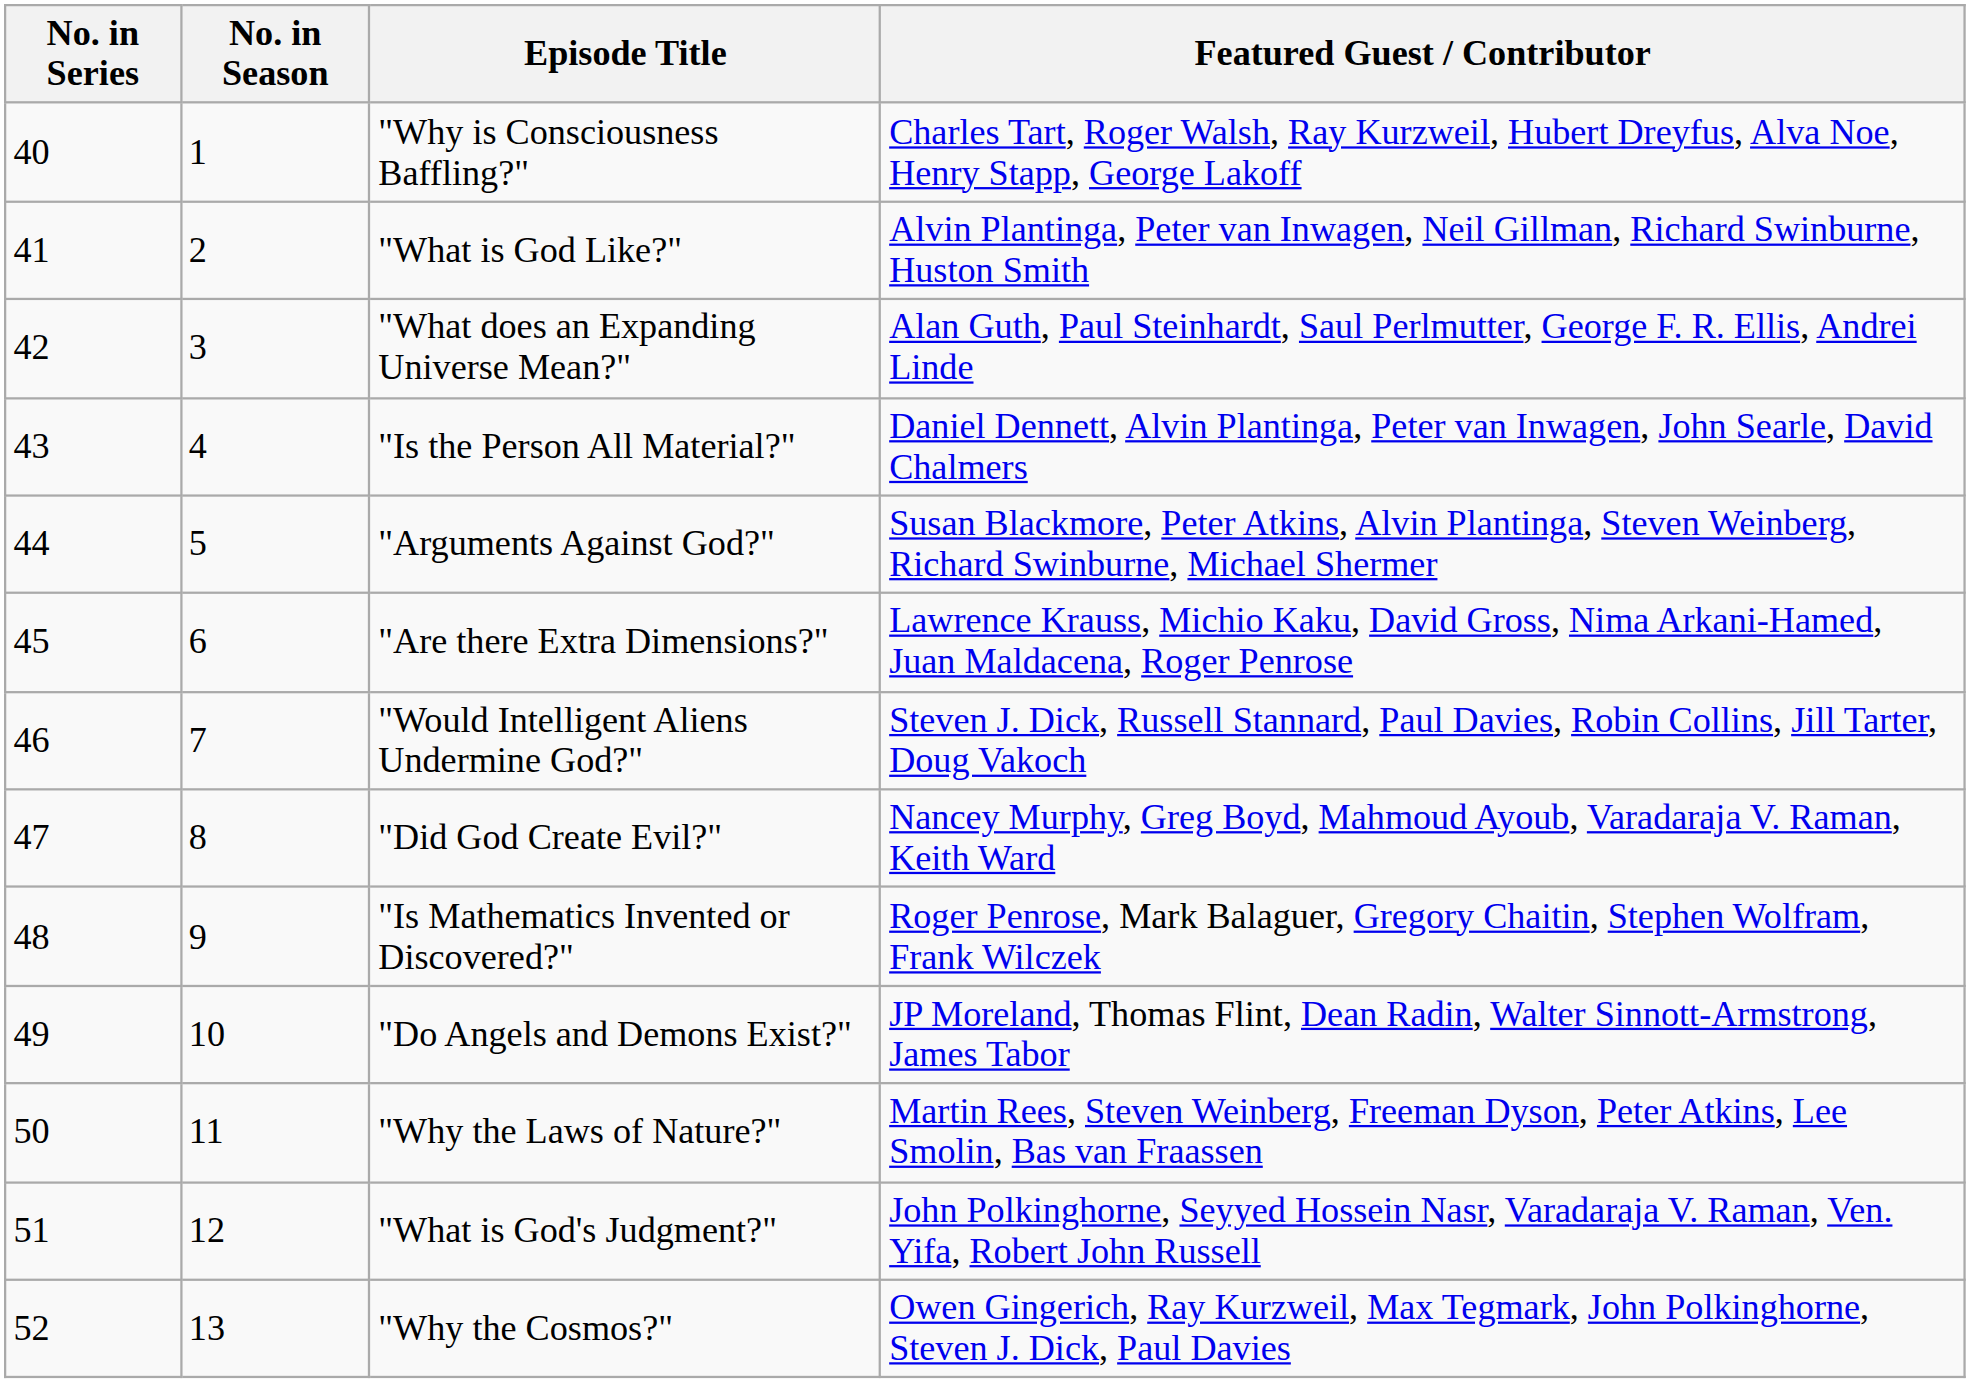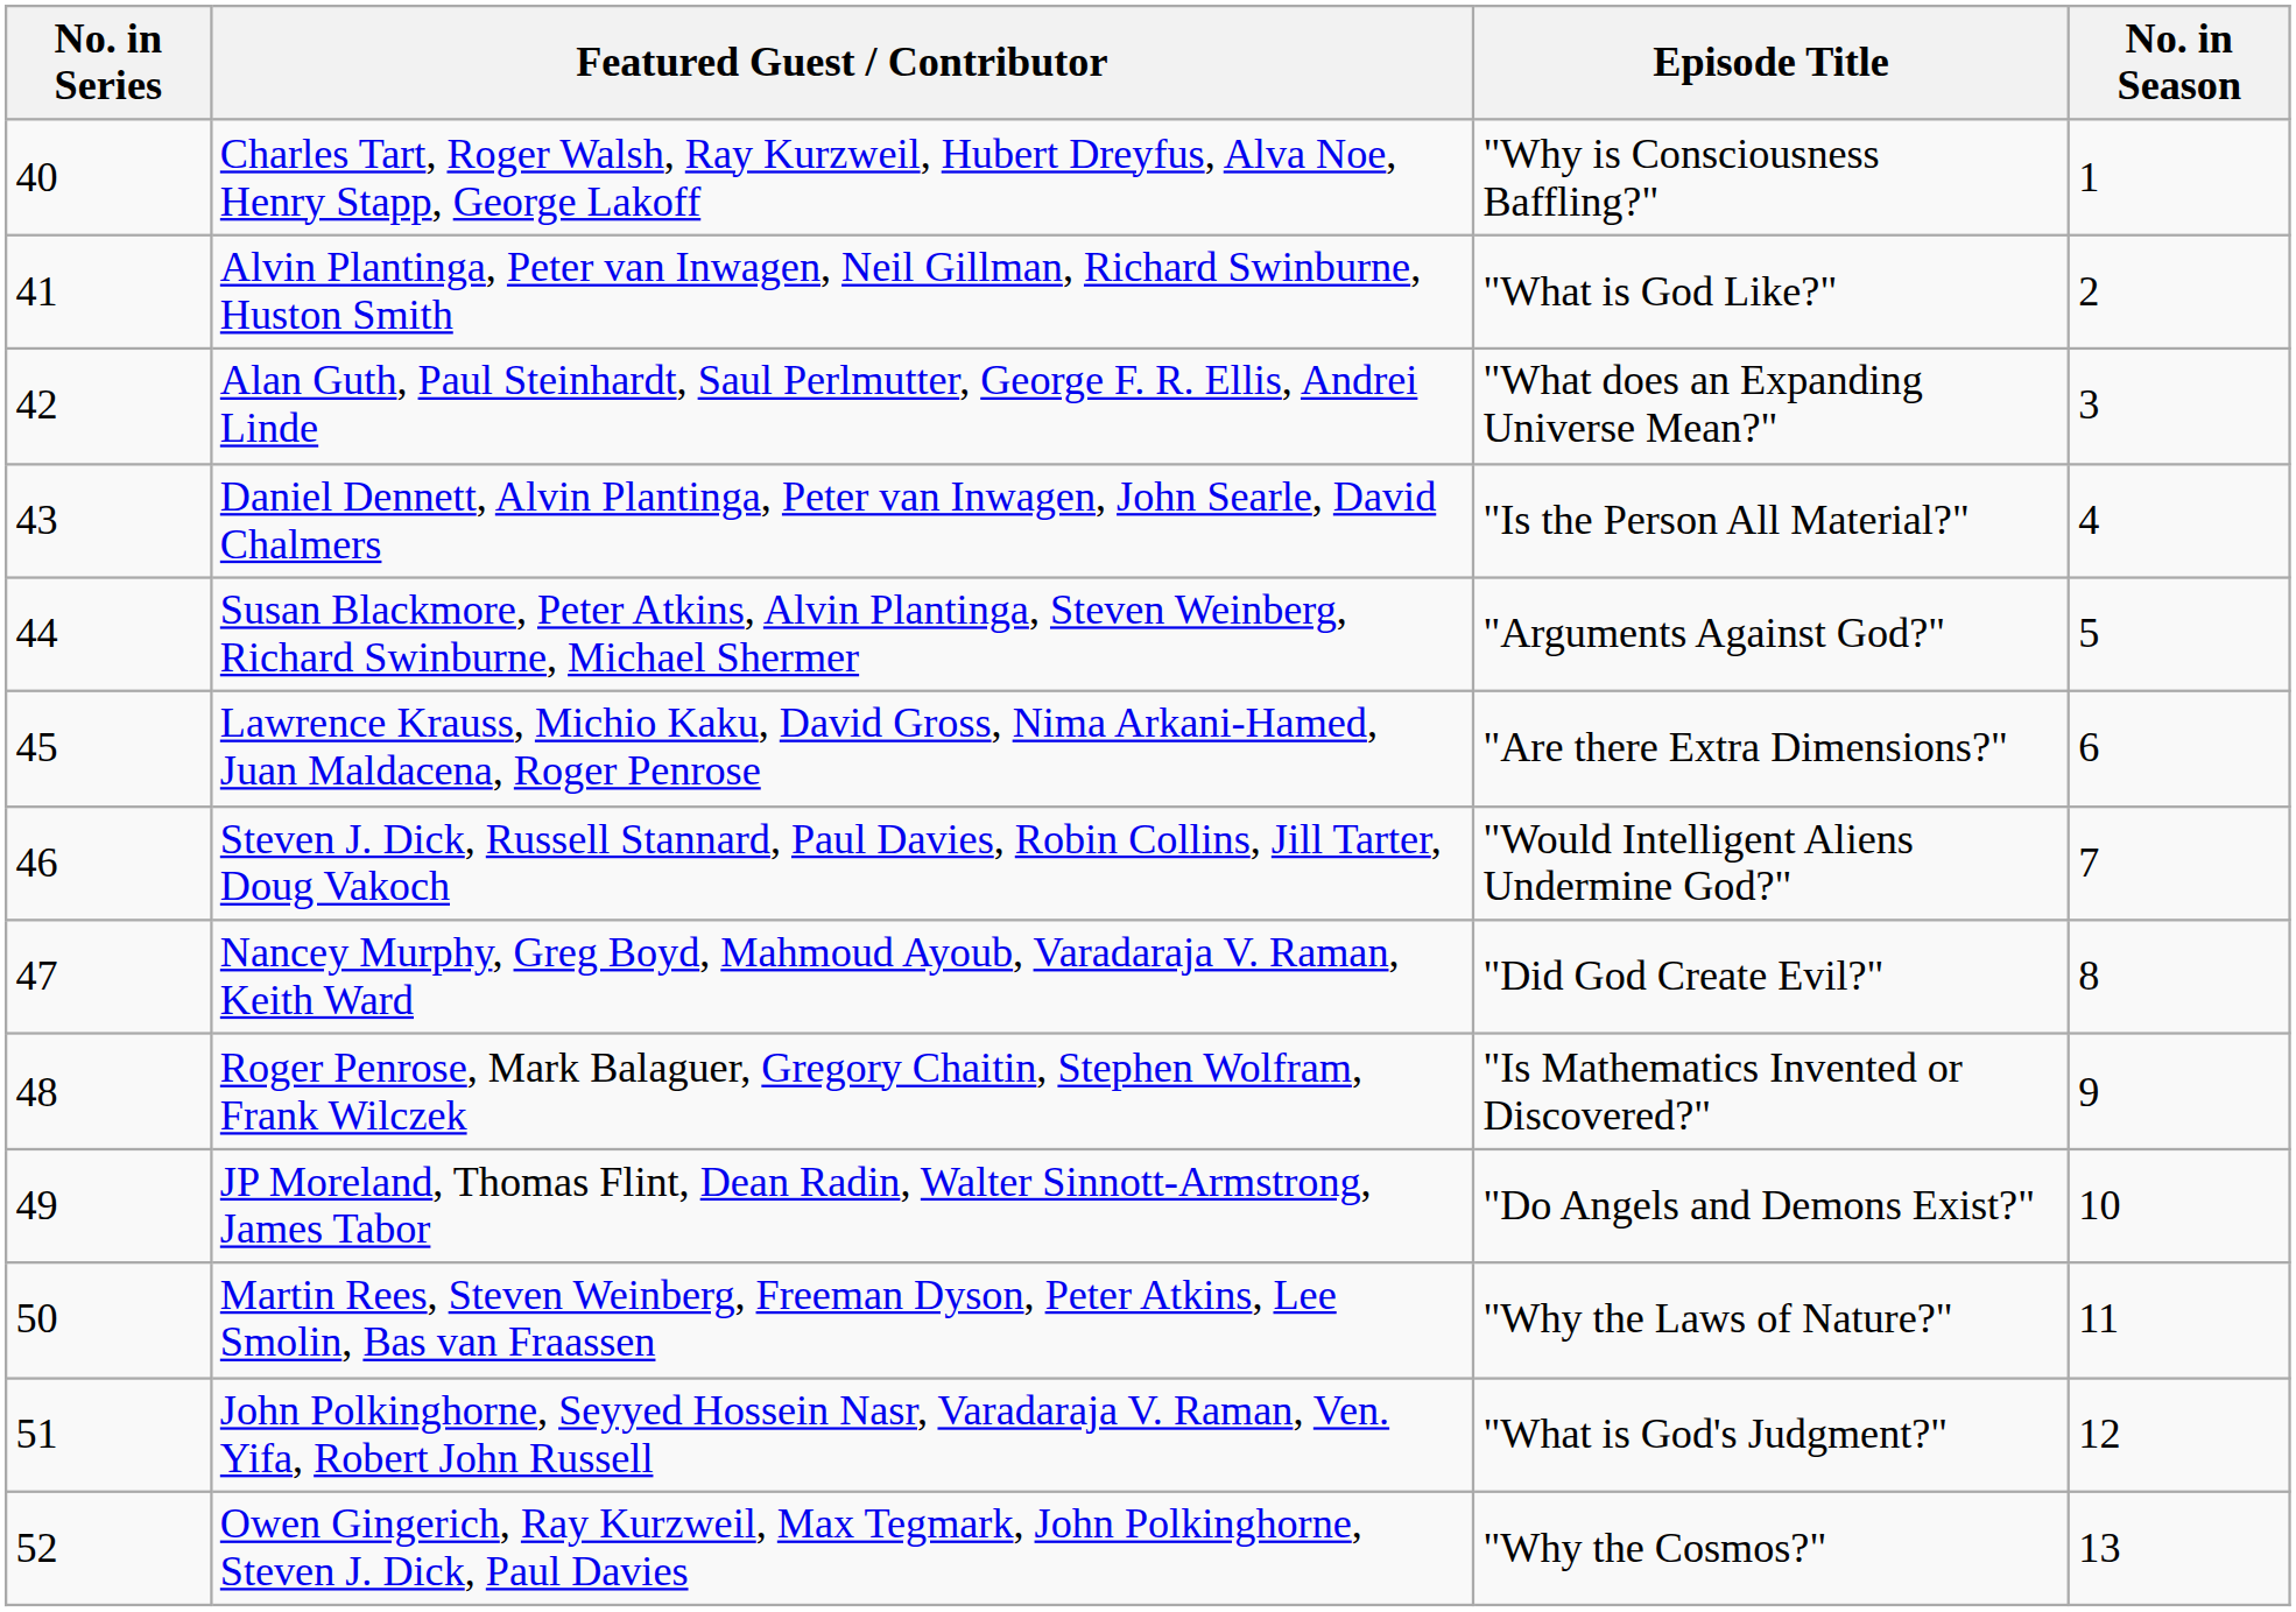columns swapped: No. in Season <-> Featured Guest / Contributor
